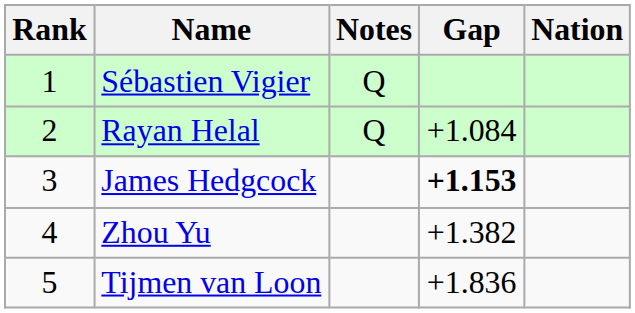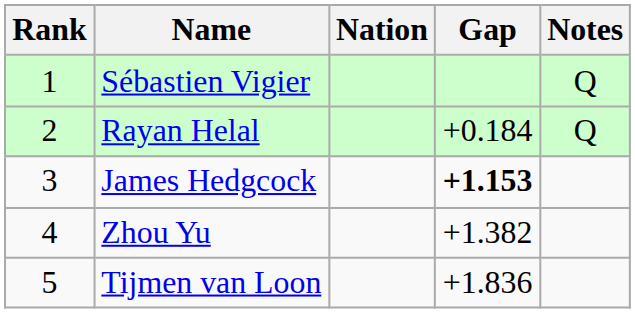columns swapped: Nation <-> Notes
Rayan Helal | Gap: +1.084 -> +0.184
